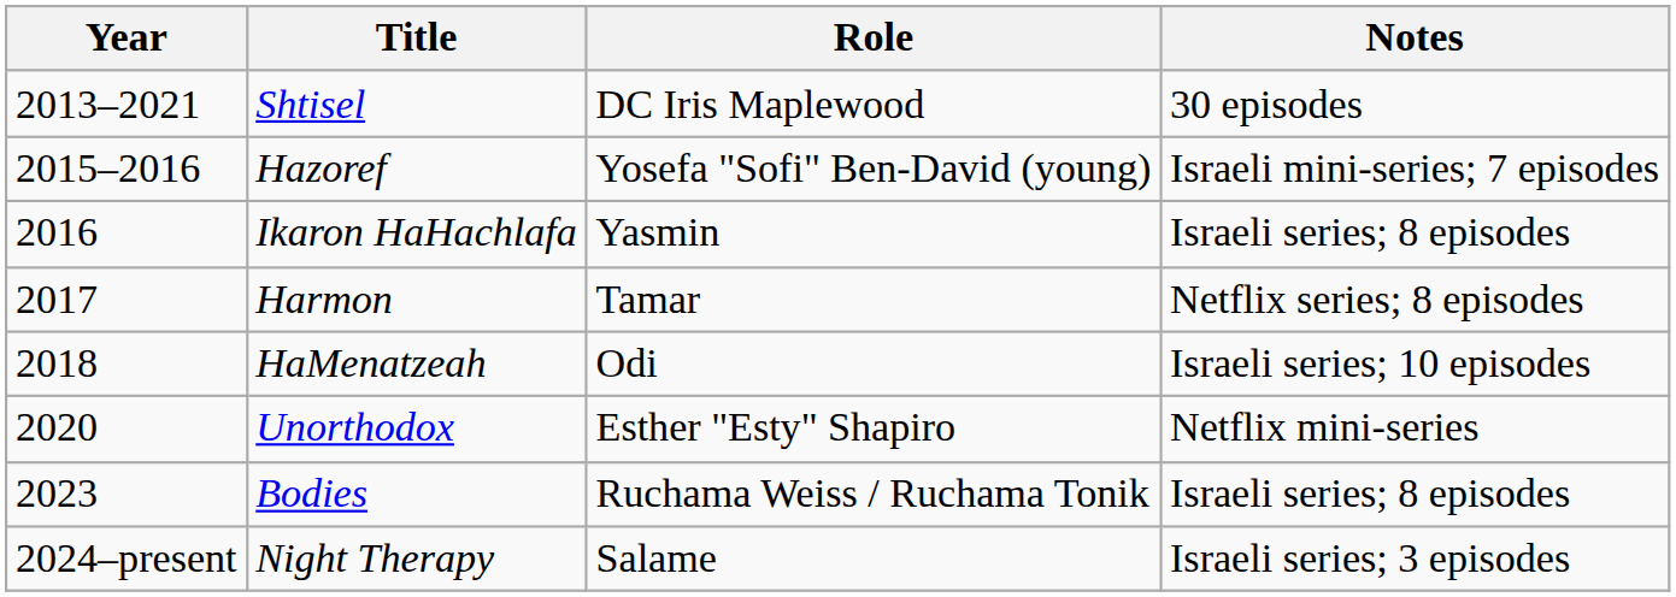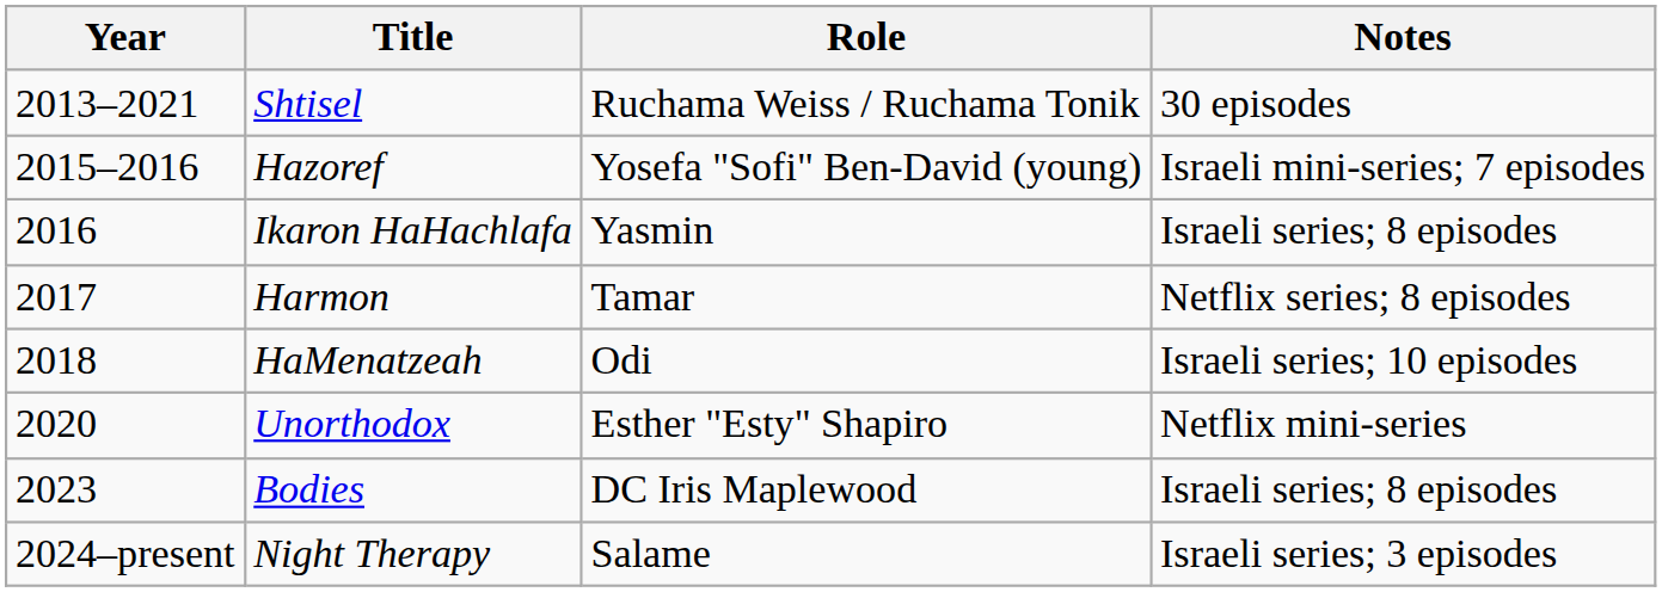Shtisel | Role: DC Iris Maplewood -> Ruchama Weiss / Ruchama Tonik
Bodies | Role: Ruchama Weiss / Ruchama Tonik -> DC Iris Maplewood
